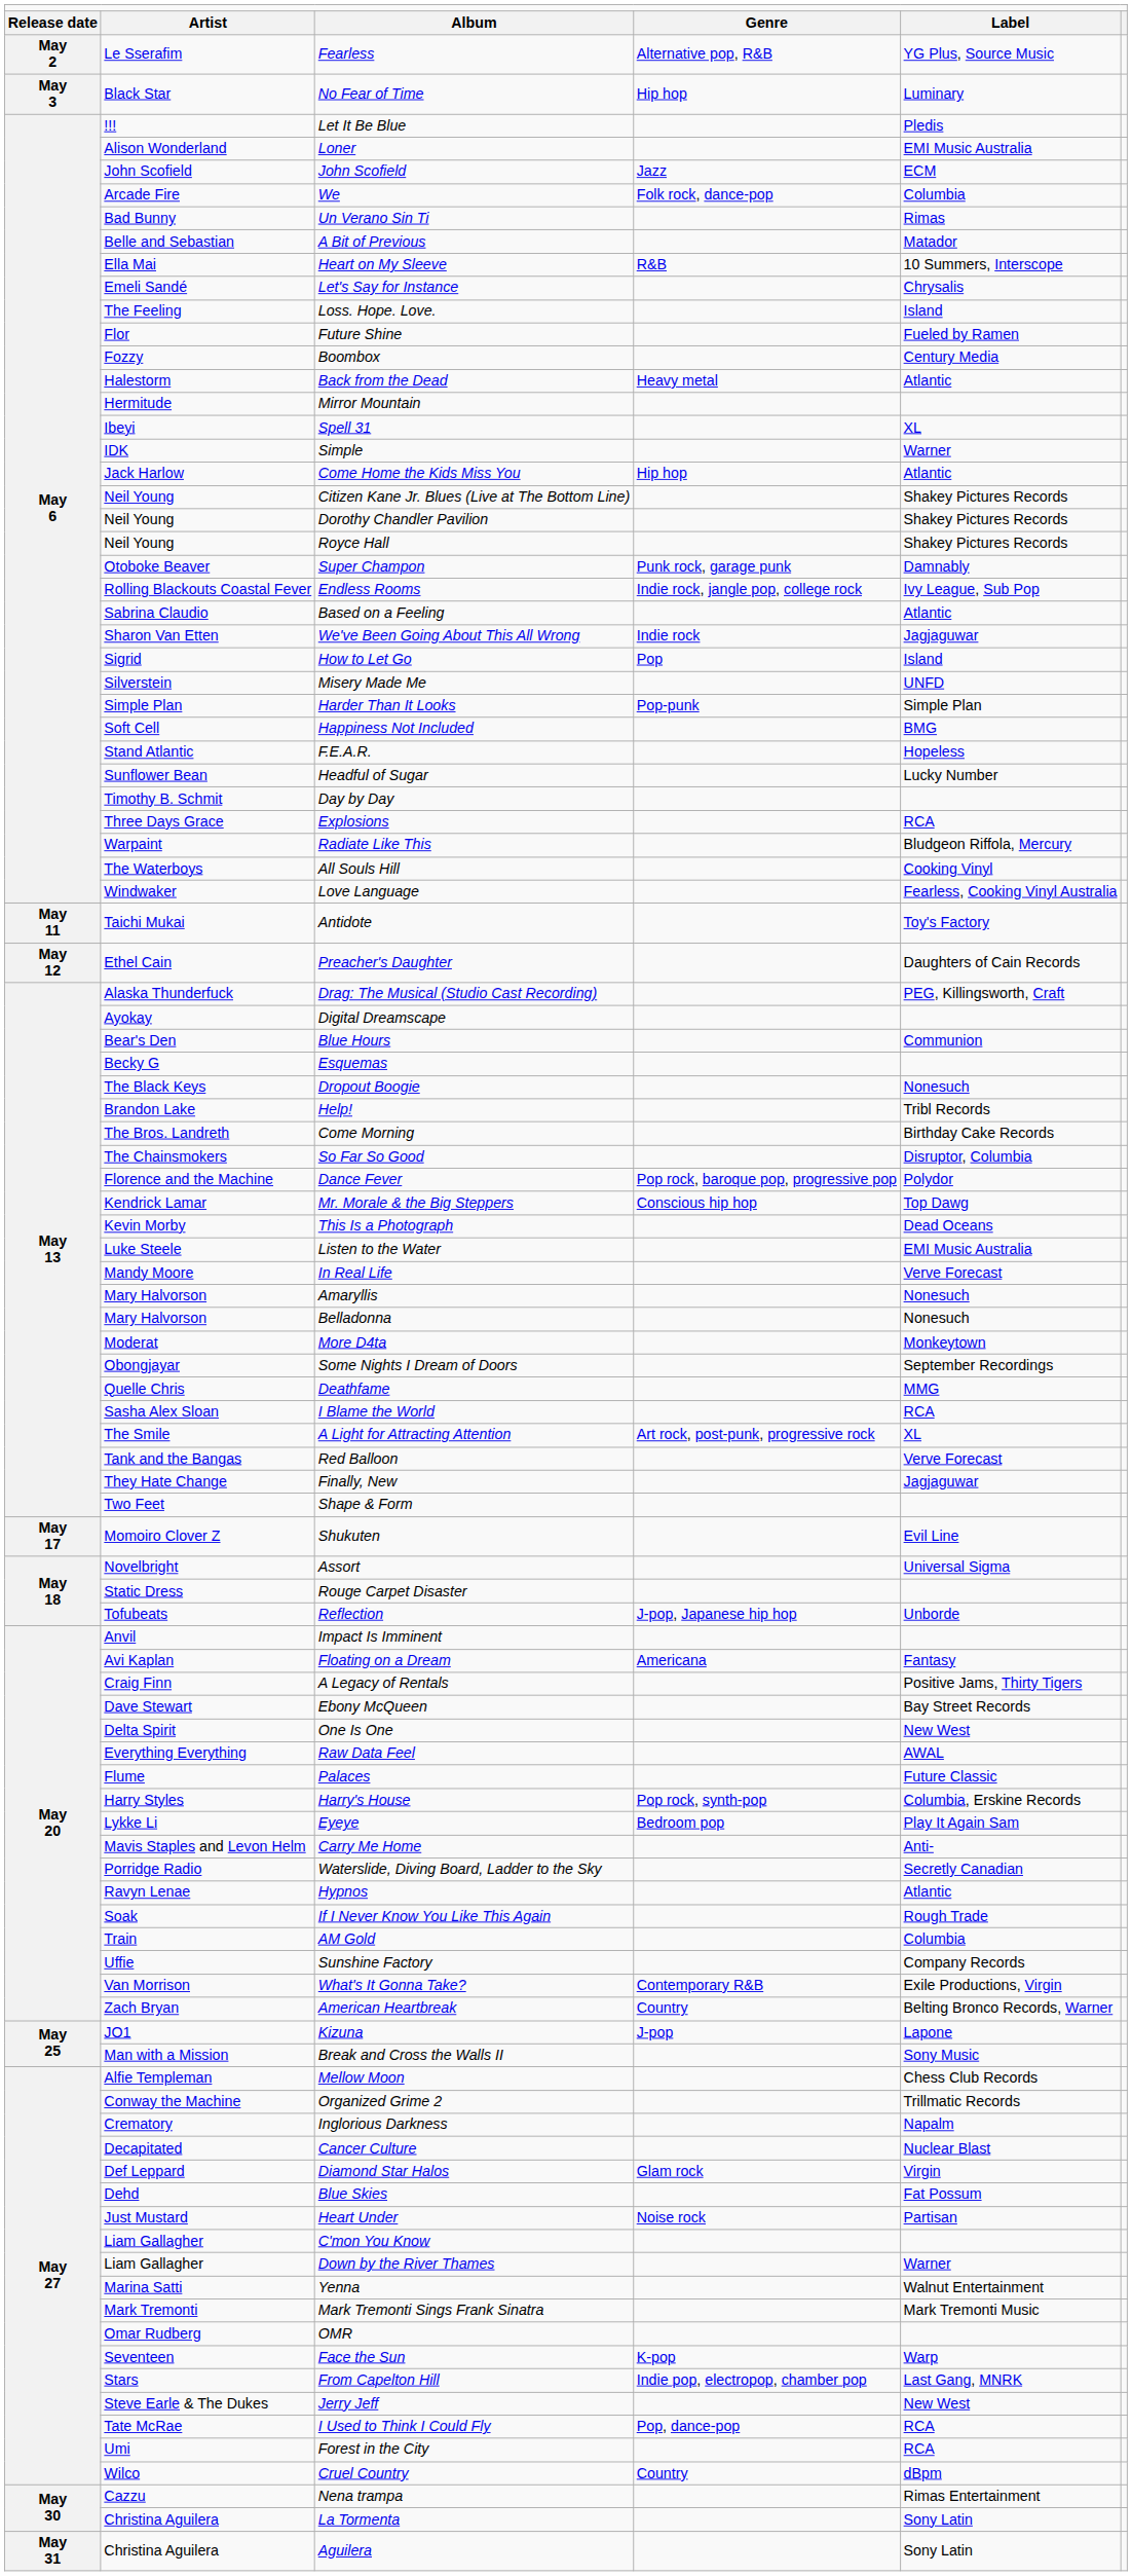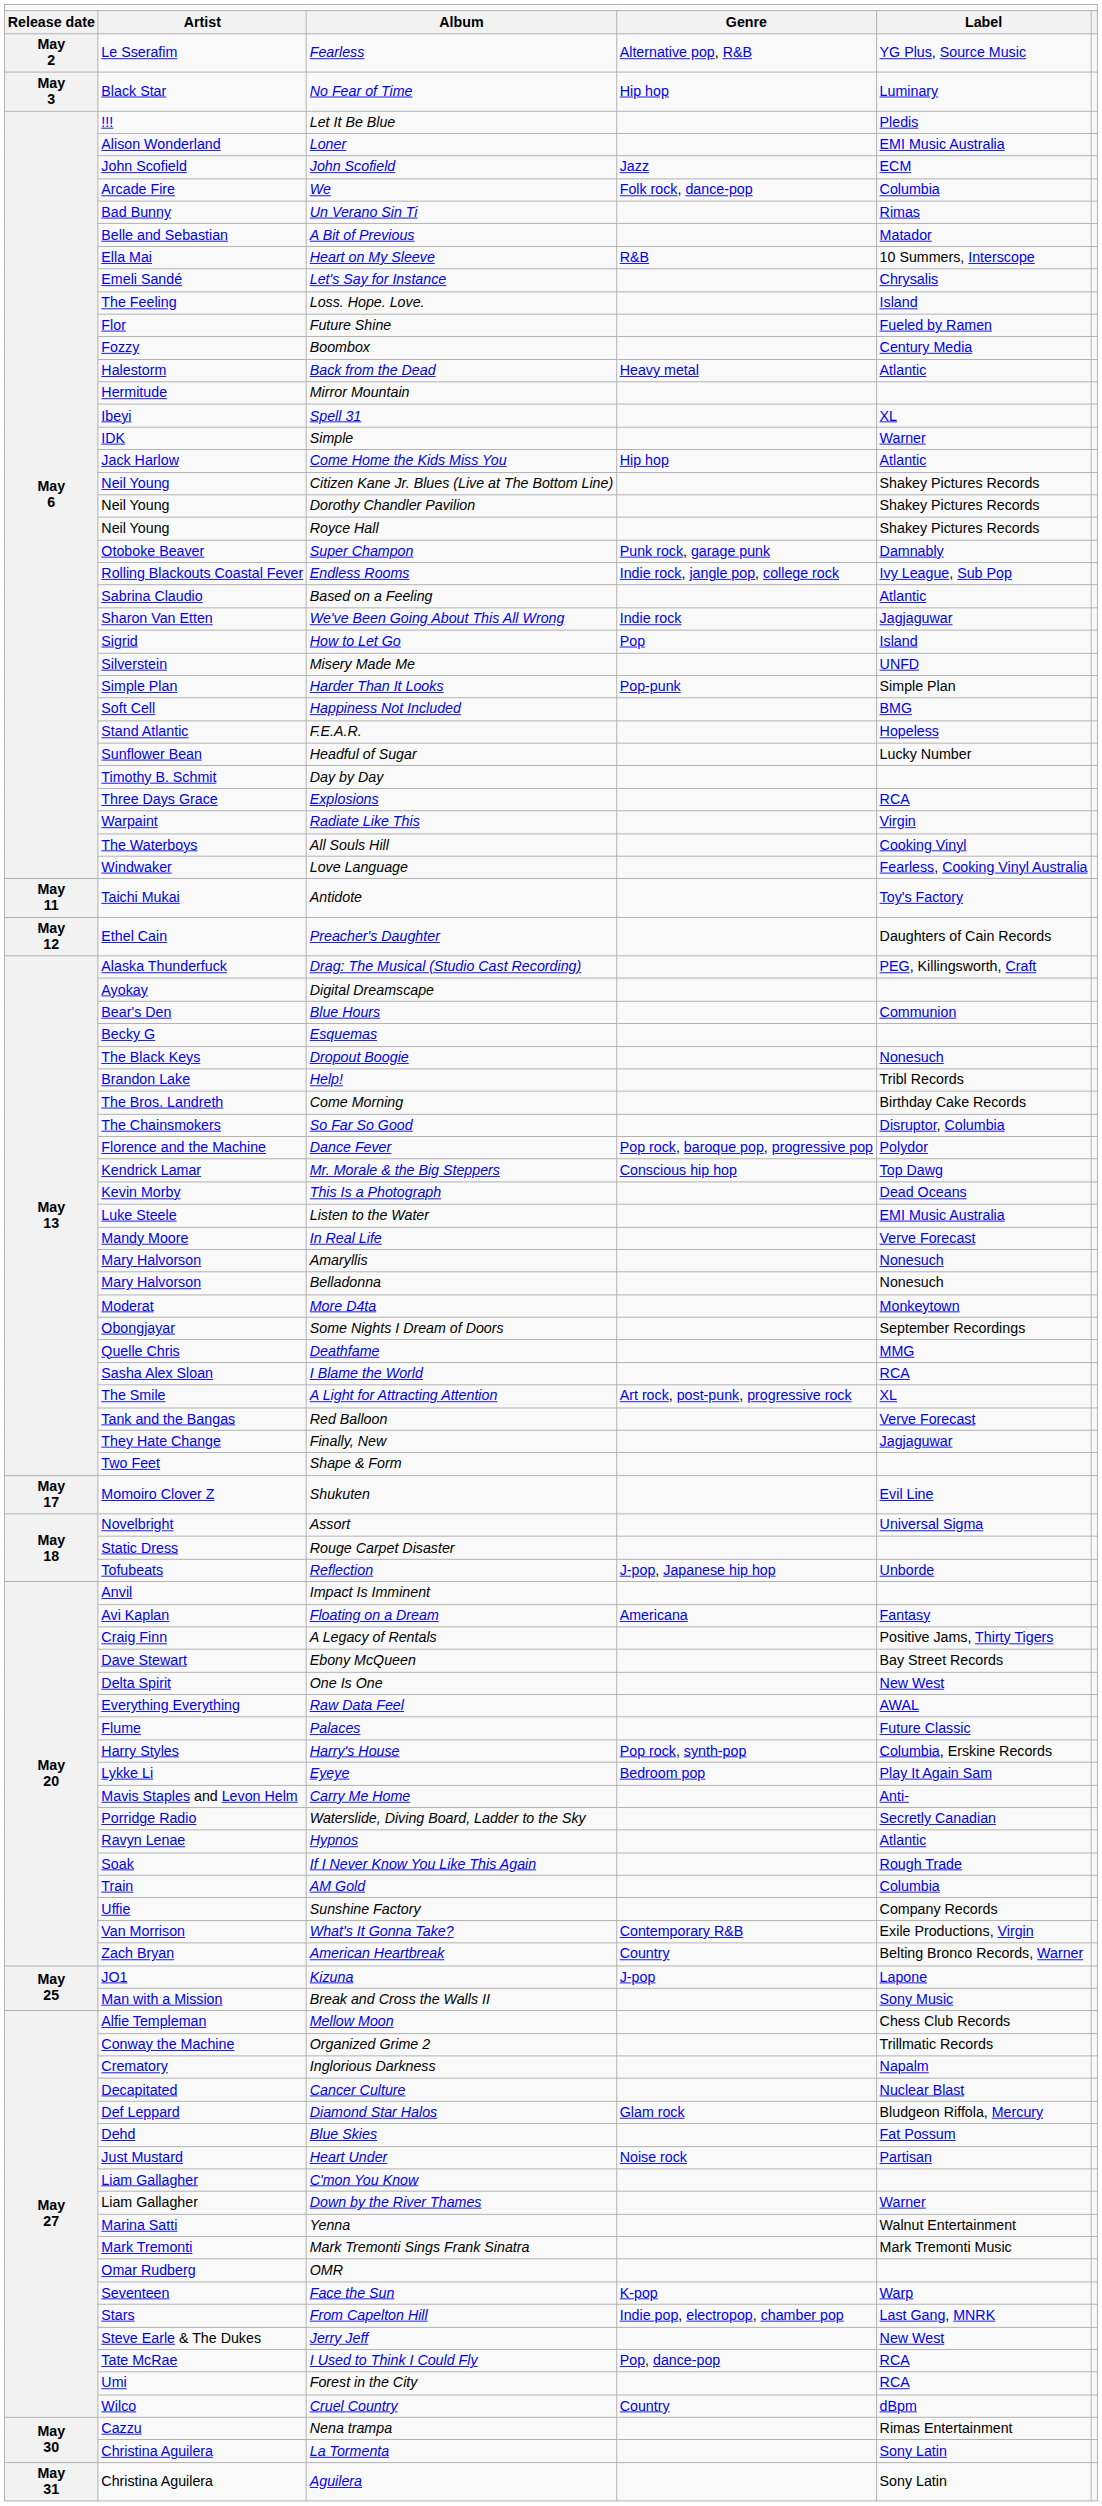Radiate Like This | column 5: Bludgeon Riffola, Mercury -> Virgin
Diamond Star Halos | column 5: Virgin -> Bludgeon Riffola, Mercury
